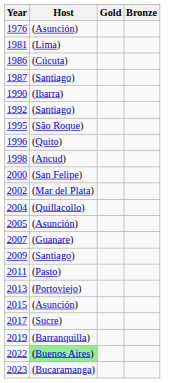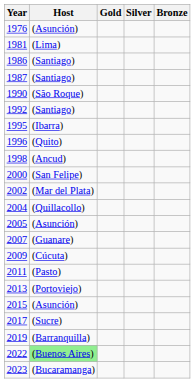+ column: Silver
1986 | Host: (Cúcuta) -> (Santiago)
1990 | Host: (Ibarra) -> (São Roque)
1995 | Host: (São Roque) -> (Ibarra)
2009 | Host: (Santiago) -> (Cúcuta)
